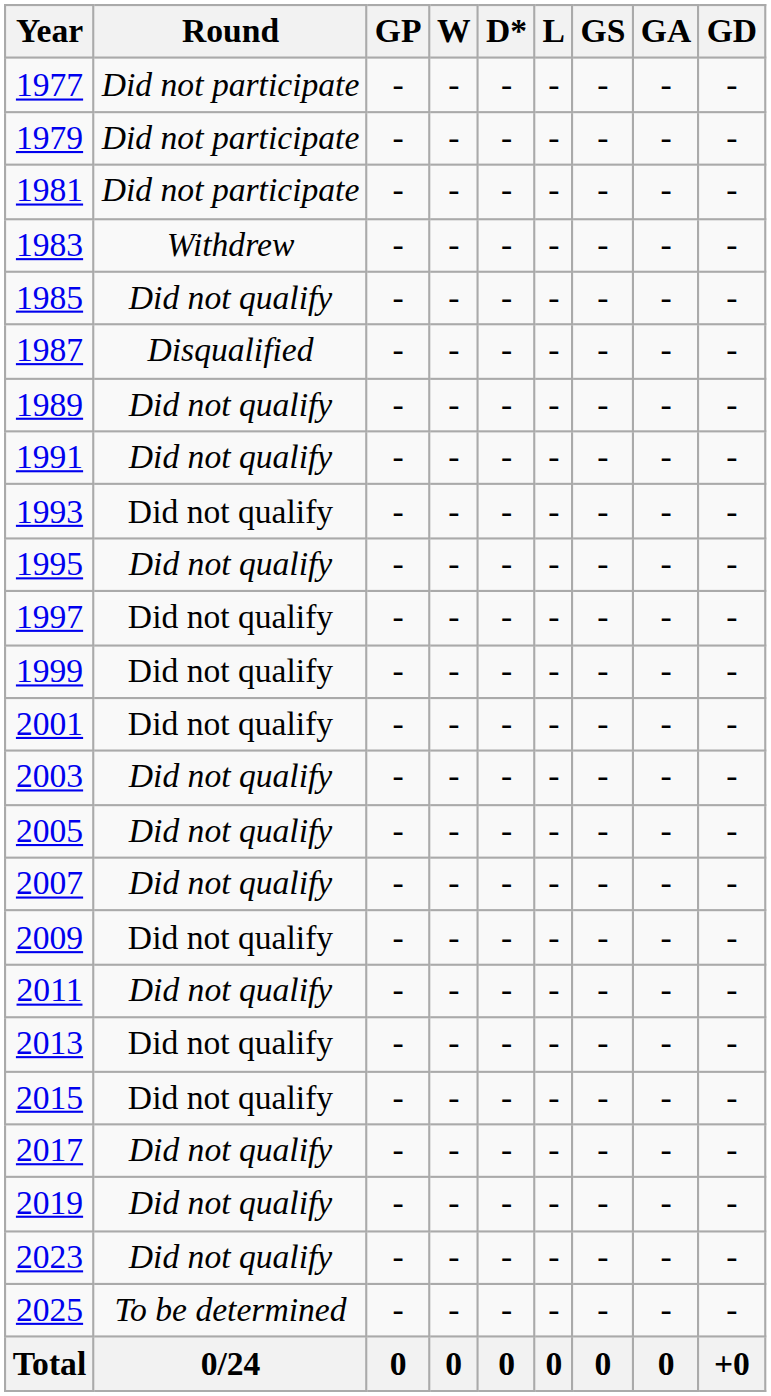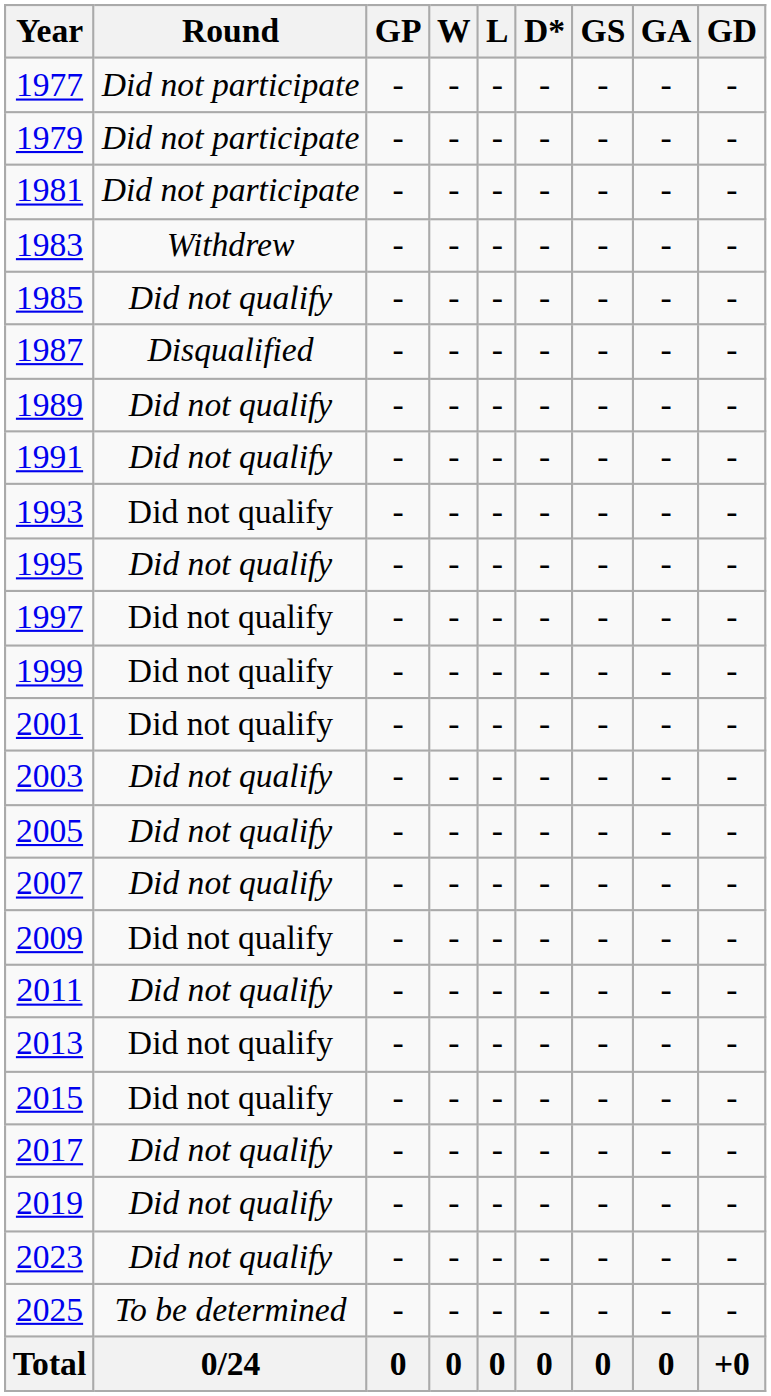columns swapped: D* <-> L
